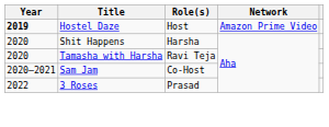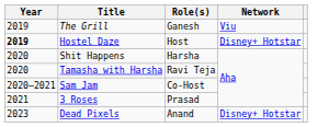+ row: 2019 | The Grill | Ganesh | Viu
Hostel Daze | Network: Amazon Prime Video -> Disney+ Hotstar
3 Roses | Year: 2022 -> 2021
+ row: 2023 | Dead Pixels | Anand | Disney+ Hotstar
